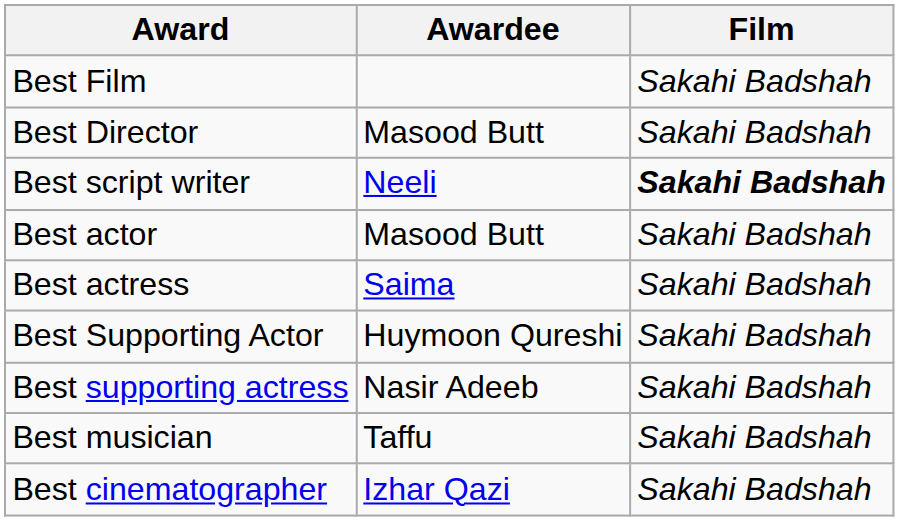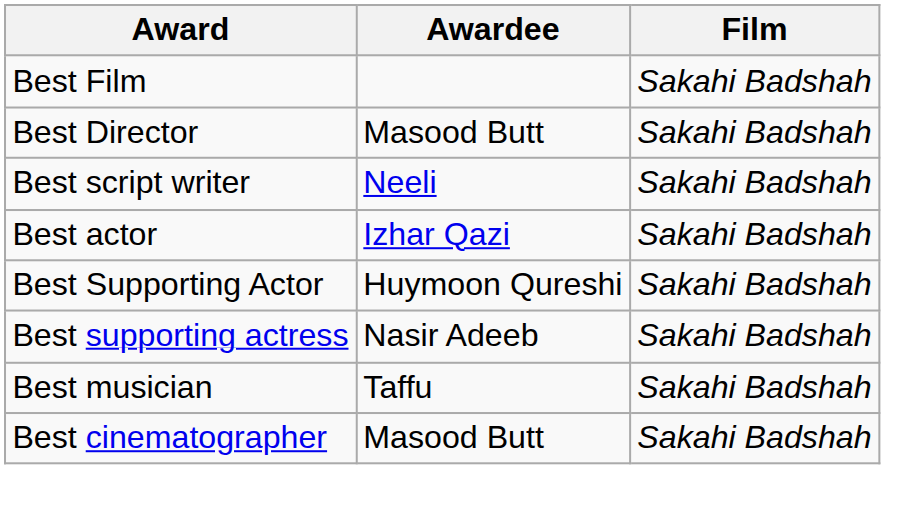Best script writer | Film: bold -> normal
Best actor | Awardee: Masood Butt -> Izhar Qazi
- row: Best actress | Saima | Sakahi Badshah
Best cinematographer | Awardee: Izhar Qazi -> Masood Butt
